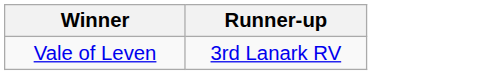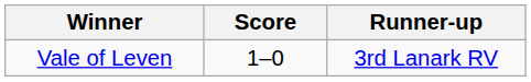+ column: Score | 1–0
